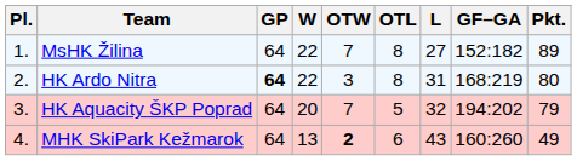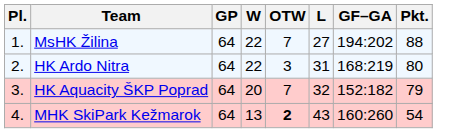- column: OTL | 8 | 8 | 5 | 6
MsHK Žilina | GF–GA: 152:182 -> 194:202
MsHK Žilina | Pkt.: 89 -> 88
HK Ardo Nitra | GP: bold -> normal
HK Aquacity ŠKP Poprad | GF–GA: 194:202 -> 152:182
MHK SkiPark Kežmarok | Pkt.: 49 -> 54
